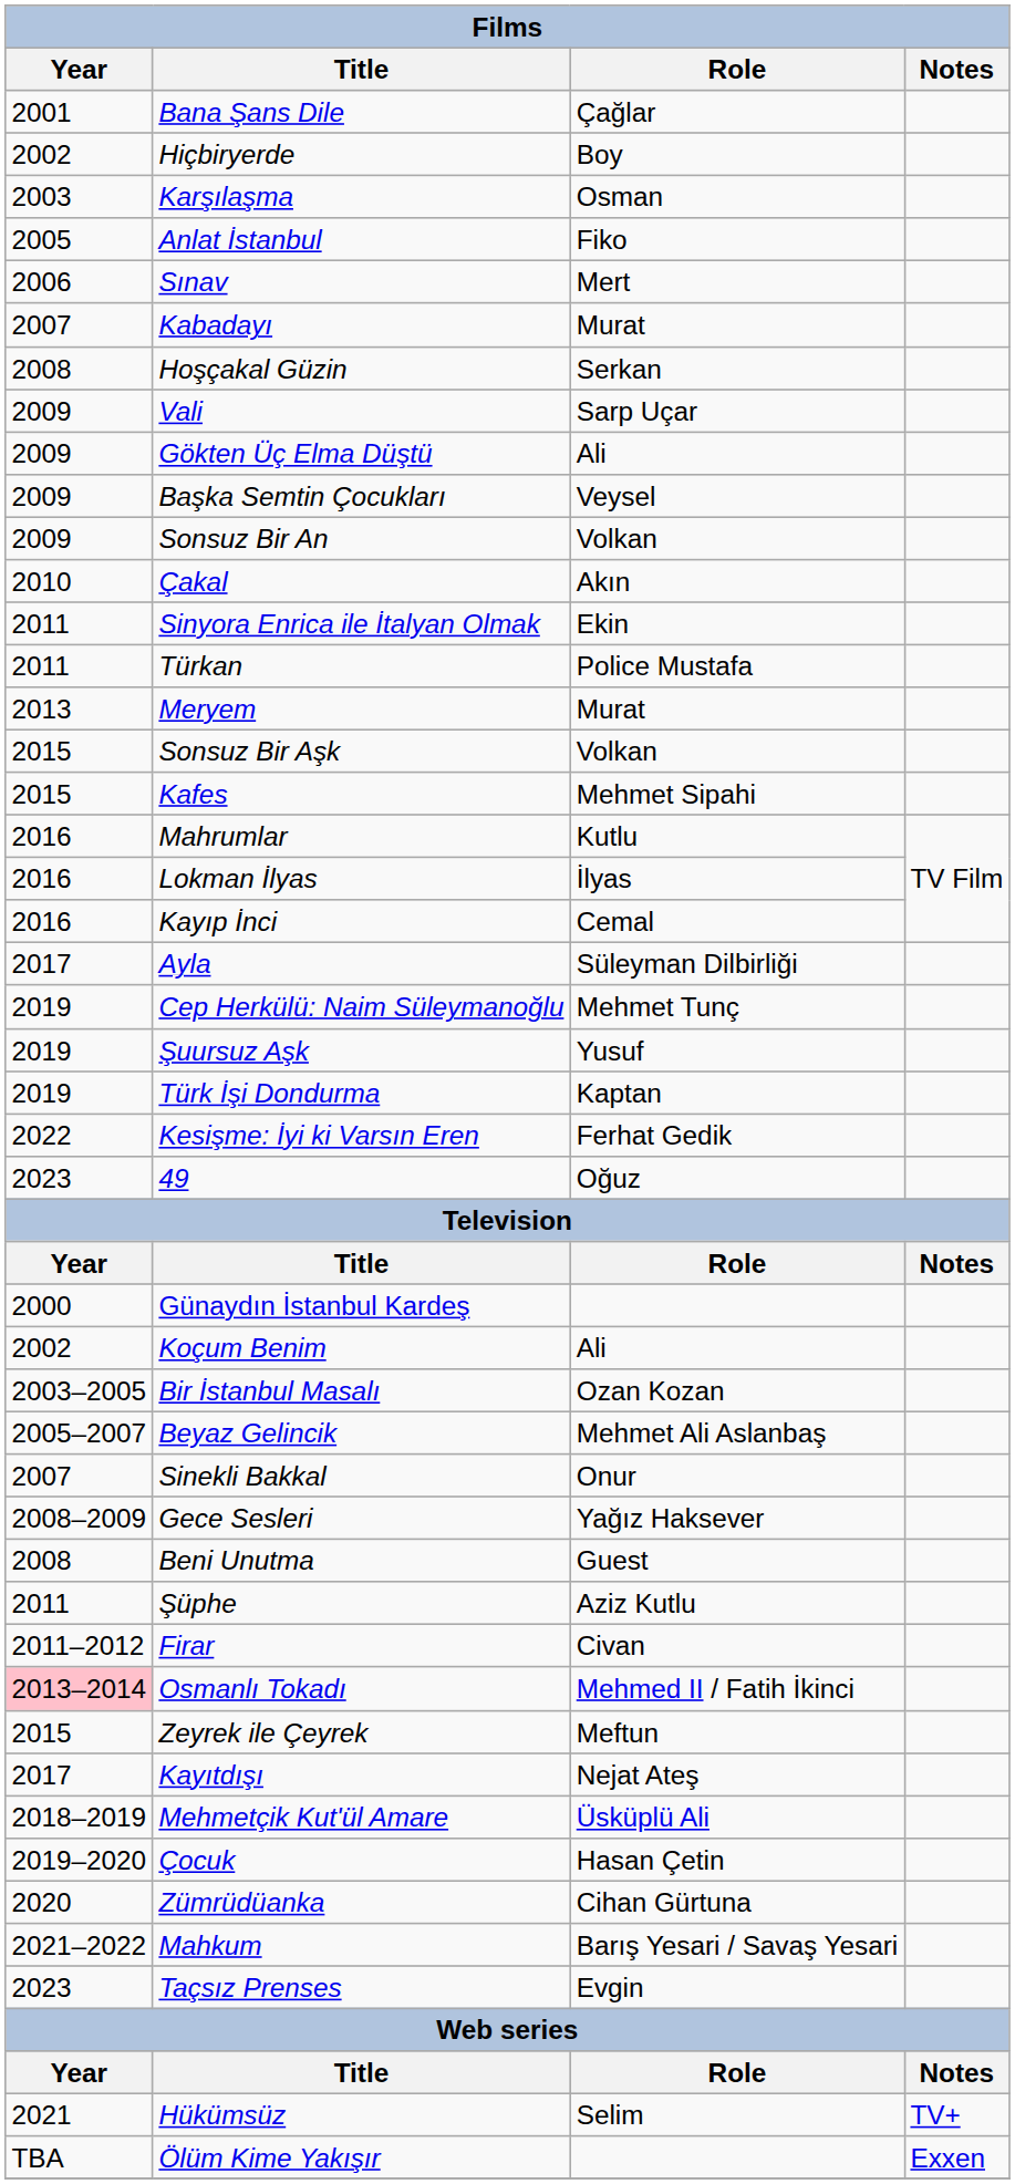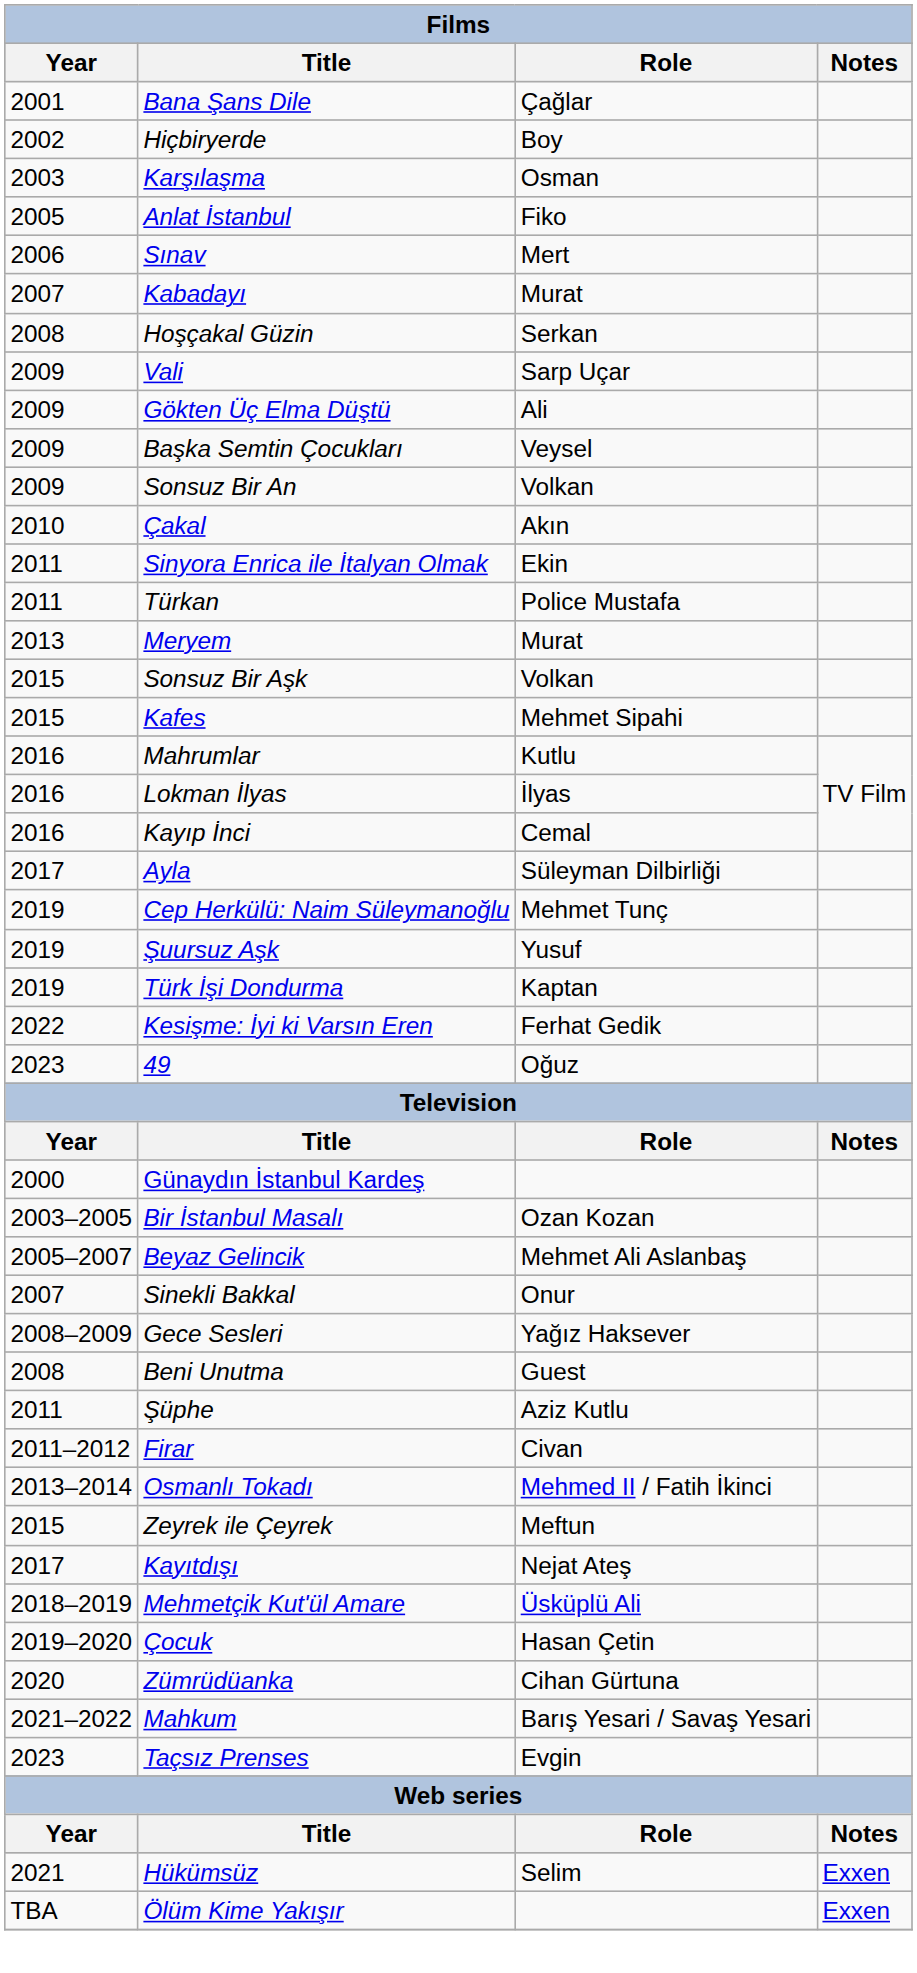- row: 2002 | Koçum Benim | Ali
Osmanlı Tokadı | Year: pink background -> no background
Hükümsüz | Notes: TV+ -> Exxen
